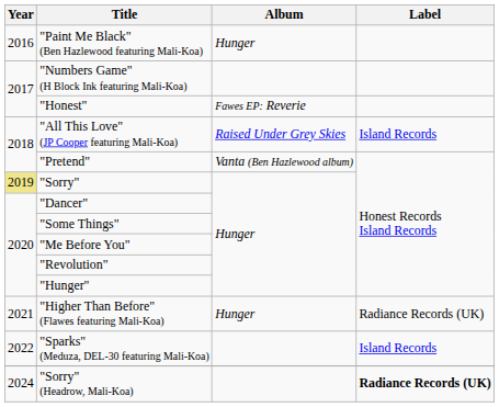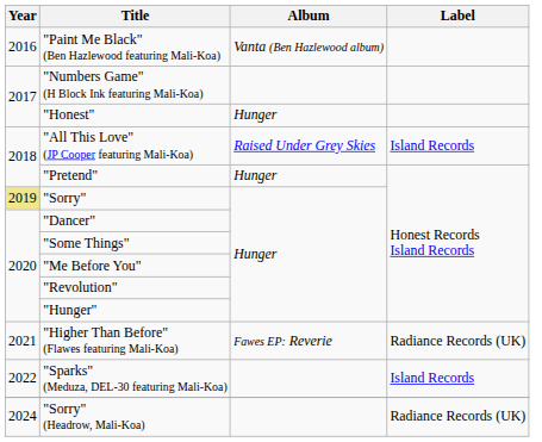"Paint Me Black" (Ben Hazlewood featuring Mali-Koa) | Album: Hunger -> Vanta (Ben Hazlewood album)
"Honest" | Album: Fawes EP: Reverie -> Hunger
"Pretend" | Album: Vanta (Ben Hazlewood album) -> Hunger
"Higher Than Before" (Flawes featuring Mali-Koa) | Album: Hunger -> Fawes EP: Reverie
"Sorry" (Headrow, Mali-Koa) | Label: bold -> normal
